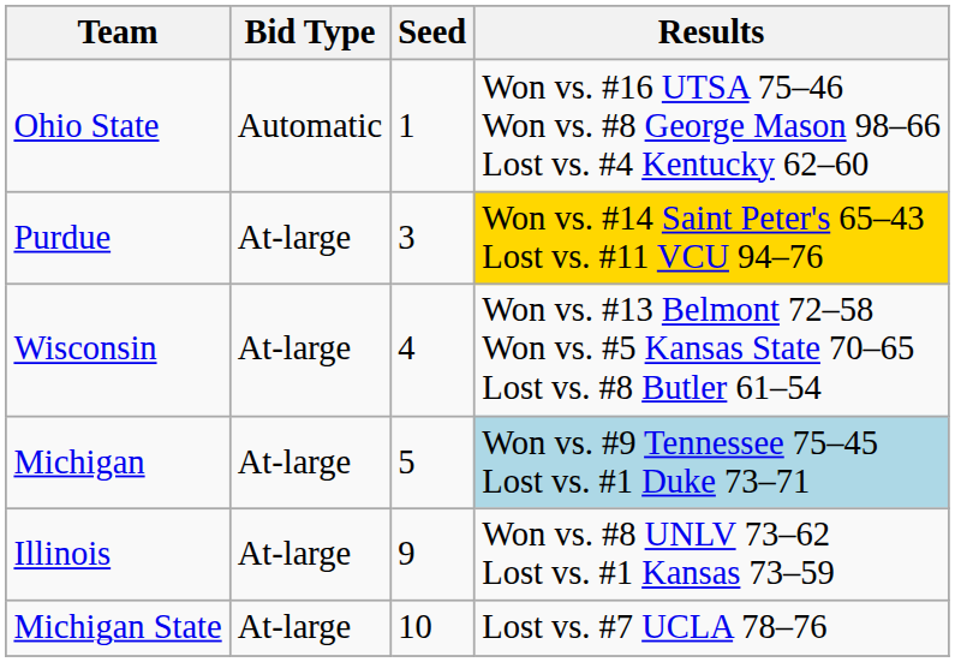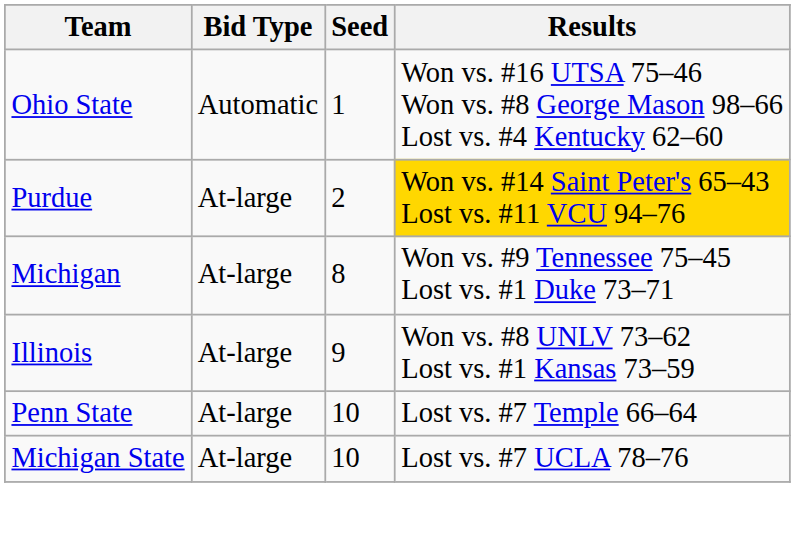Purdue | Seed: 3 -> 2
- row: Wisconsin | At-large | 4 | Won vs. #13 Belmont 72–58 Won vs. #5 Kansas State 70–65 Lost vs. #8 Butler 61–54
Michigan | Seed: 5 -> 8
Michigan | Results: lightblue background -> no background
+ row: Penn State | At-large | 10 | Lost vs. #7 Temple 66–64
